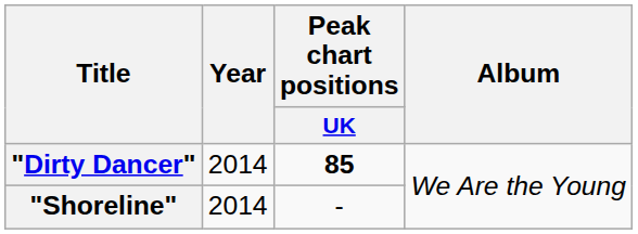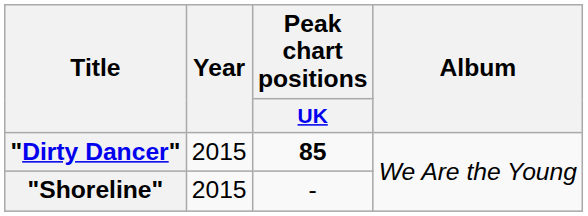"Dirty Dancer" | Year: 2014 -> 2015
"Shoreline" | Year: 2014 -> 2015
